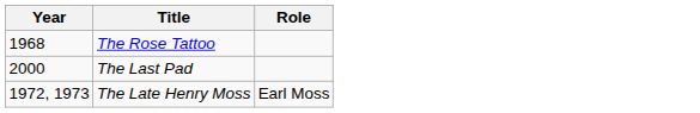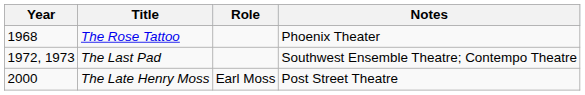+ column: Notes | Phoenix Theater | Southwest Ensemble Theatre; Contempo Theatre | Post Street Theatre
The Last Pad | Year: 2000 -> 1972, 1973
The Late Henry Moss | Year: 1972, 1973 -> 2000
